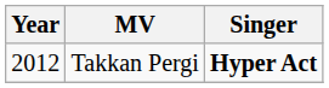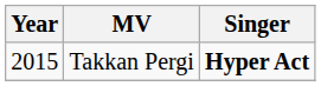Takkan Pergi | Year: 2012 -> 2015
